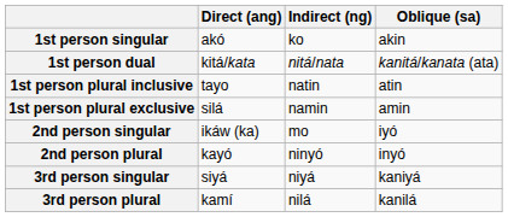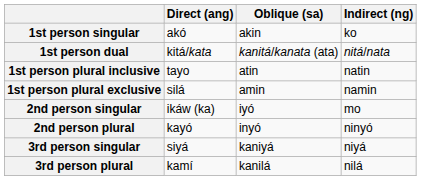columns swapped: Indirect (ng) <-> Oblique (sa)
